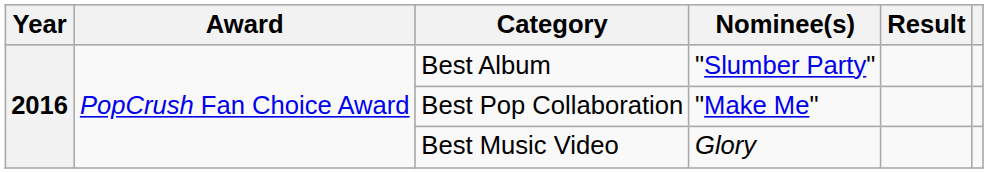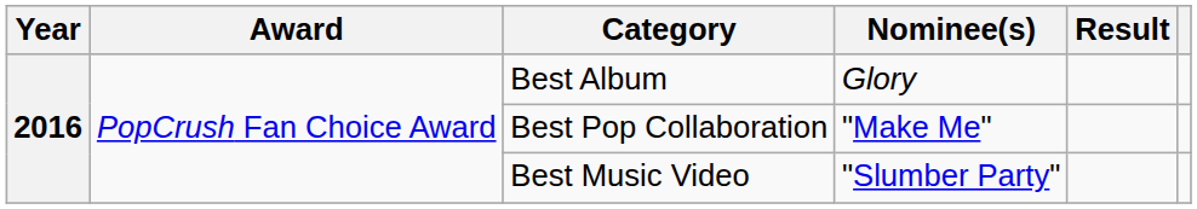Best Album | Nominee(s): "Slumber Party" -> Glory
Best Music Video | Nominee(s): Glory -> "Slumber Party"
